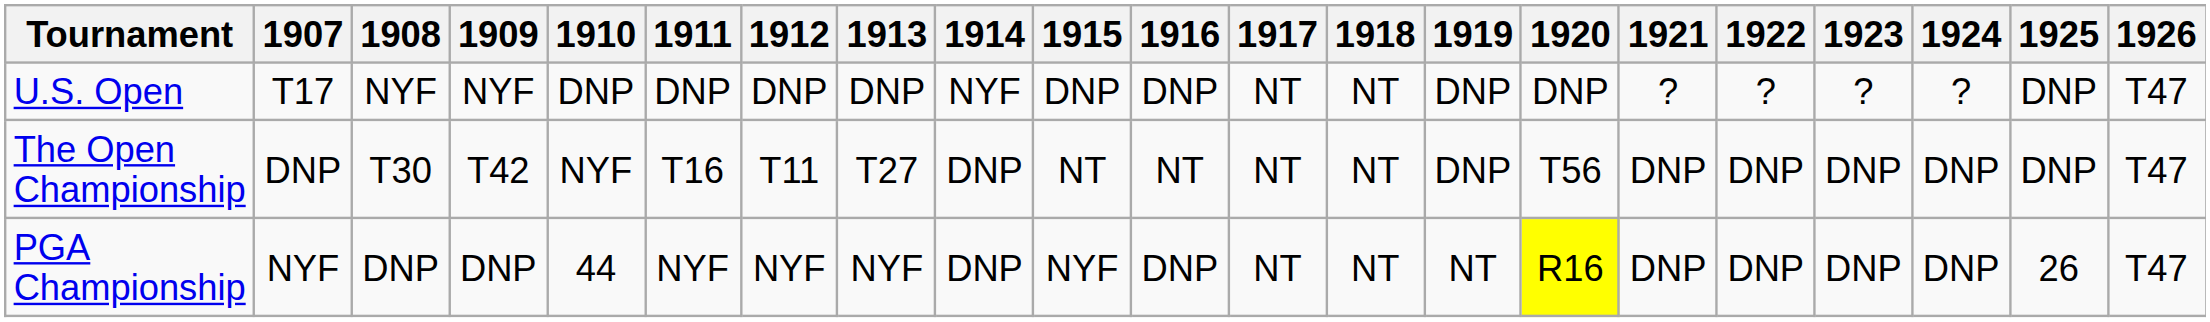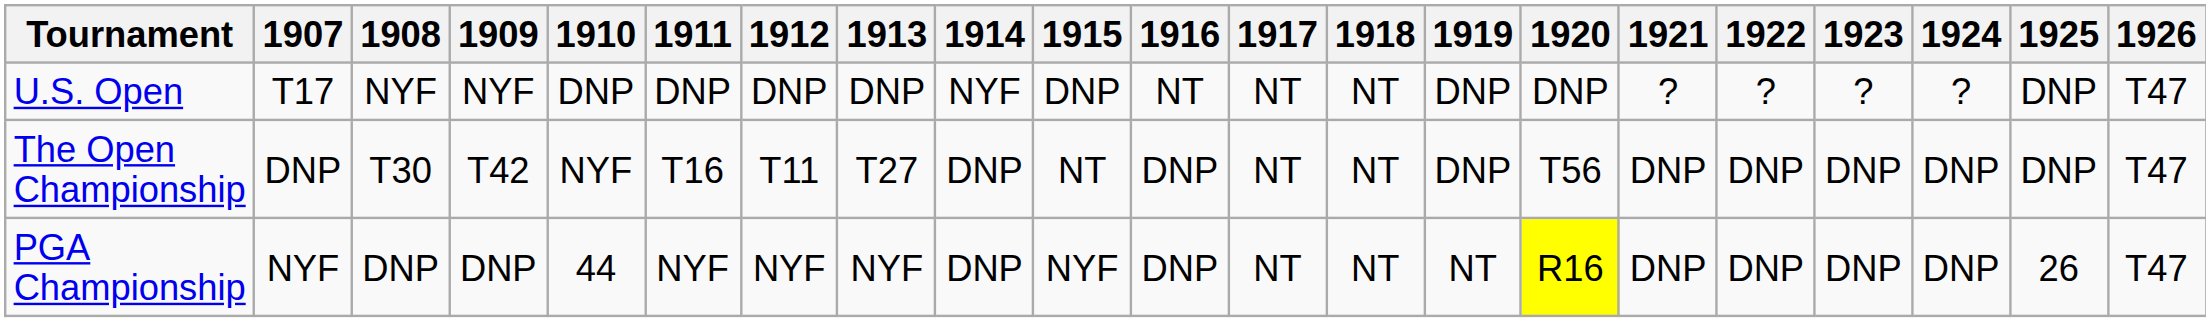U.S. Open | 1916: DNP -> NT
The Open Championship | 1916: NT -> DNP
